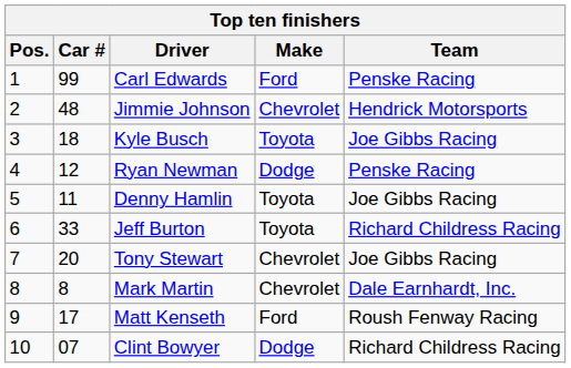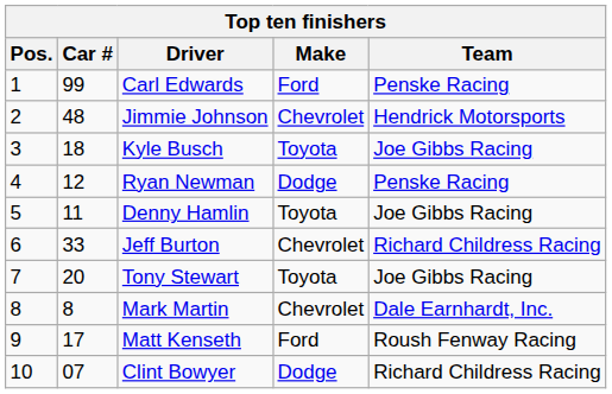Jeff Burton | Make: Toyota -> Chevrolet
Tony Stewart | Make: Chevrolet -> Toyota
